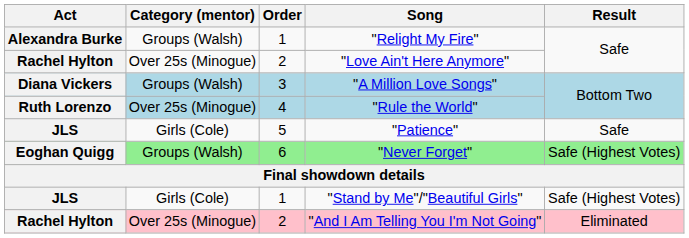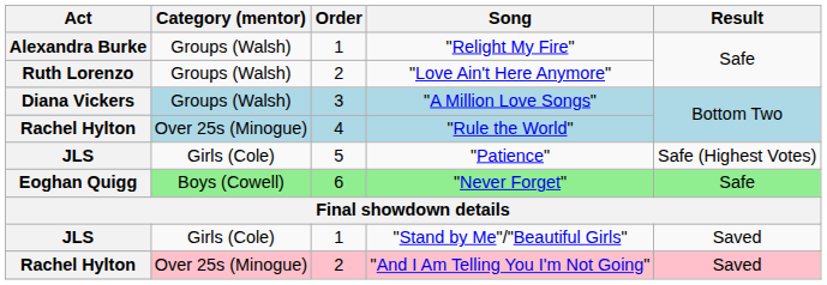"Love Ain't Here Anymore" | Act: Rachel Hylton -> Ruth Lorenzo
"Love Ain't Here Anymore" | Category (mentor): Over 25s (Minogue) -> Groups (Walsh)
"Rule the World" | Act: Ruth Lorenzo -> Rachel Hylton
"Patience" | Result: Safe -> Safe (Highest Votes)
"Never Forget" | Category (mentor): Groups (Walsh) -> Boys (Cowell)
"Never Forget" | Result: Safe (Highest Votes) -> Safe
"Stand by Me"/"Beautiful Girls" | Result: Safe (Highest Votes) -> Saved
"And I Am Telling You I'm Not Going" | Result: Eliminated -> Saved
